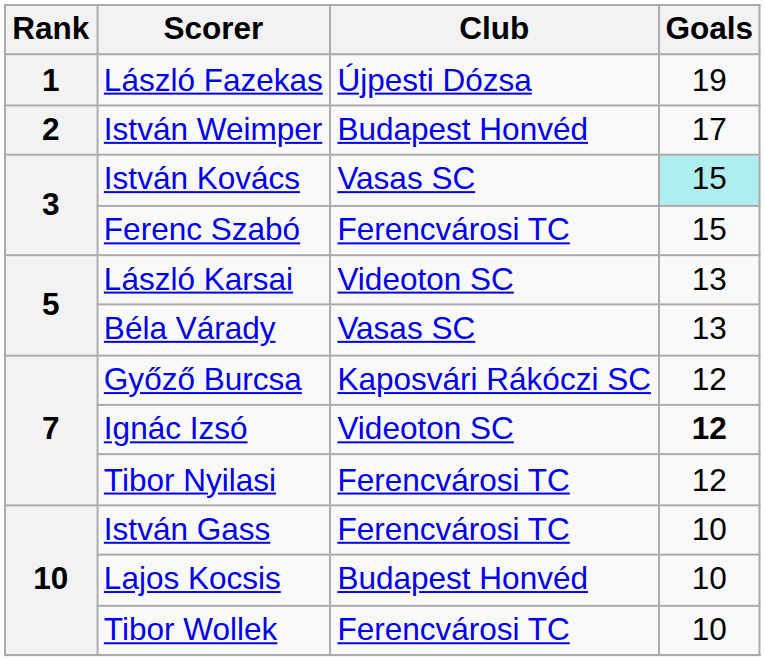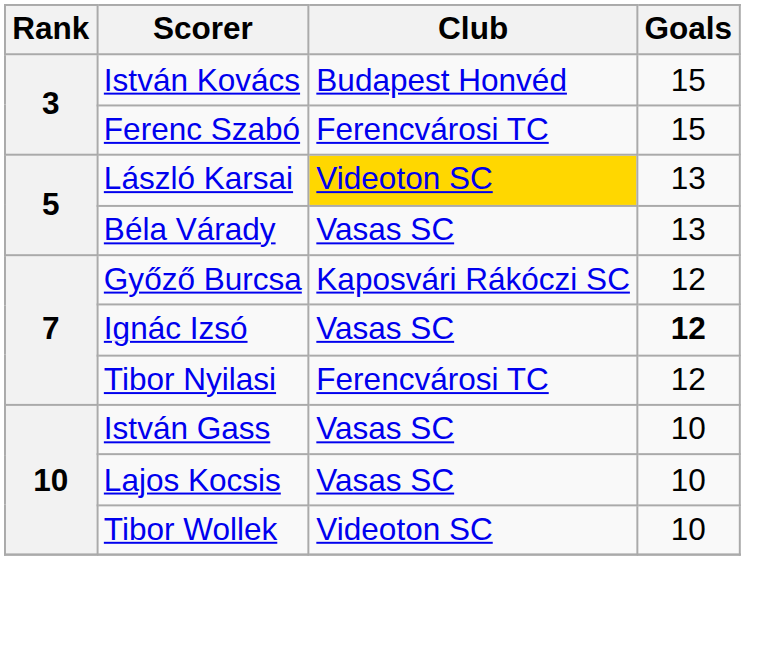- row: 1 | László Fazekas | Újpesti Dózsa | 19
- row: 2 | István Weimper | Budapest Honvéd | 17
István Kovács | Club: Vasas SC -> Budapest Honvéd
István Kovács | Goals: paleturquoise background -> no background
László Karsai | Club: no background -> gold background
Ignác Izsó | Club: Videoton SC -> Vasas SC
István Gass | Club: Ferencvárosi TC -> Vasas SC
Lajos Kocsis | Club: Budapest Honvéd -> Vasas SC
Tibor Wollek | Club: Ferencvárosi TC -> Videoton SC
